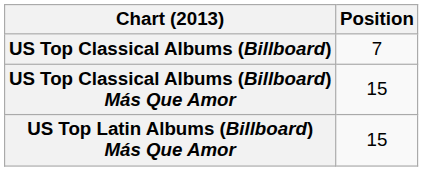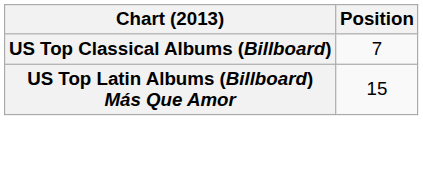- row: US Top Classical Albums (Billboard) Más Que Amor | 15
